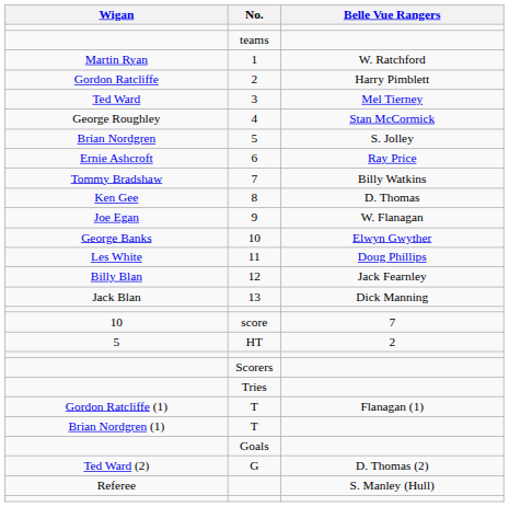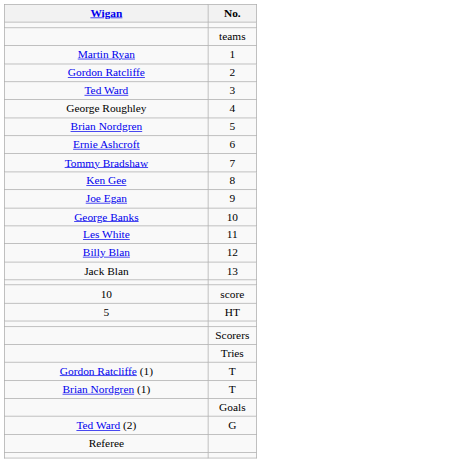- column: Belle Vue Rangers | W. Ratchford | Harry Pimblett | Mel Tierney | Stan McCormick | S. Jolley | Ray Price | Billy Watkins | D. Thomas | W. Flanagan | Elwyn Gwyther | Doug Phillips | Jack Fearnley | Dick Manning | 7 | 2 | Flanagan (1) | D. Thomas (2) | S. Manley (Hull)
